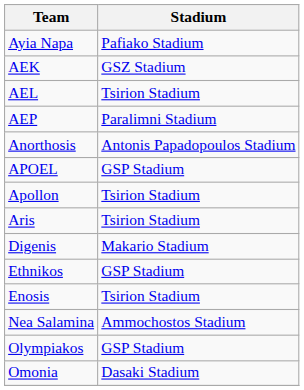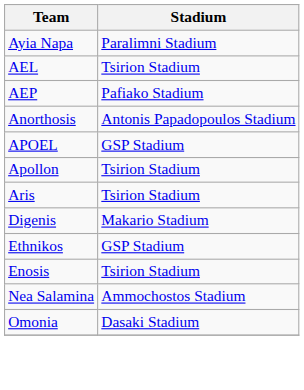Ayia Napa | Stadium: Pafiako Stadium -> Paralimni Stadium
- row: AEK | GSZ Stadium
AEP | Stadium: Paralimni Stadium -> Pafiako Stadium
- row: Olympiakos | GSP Stadium
